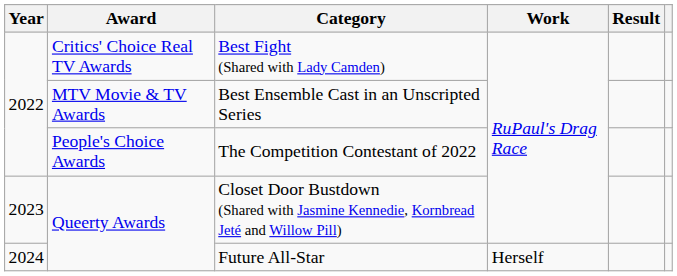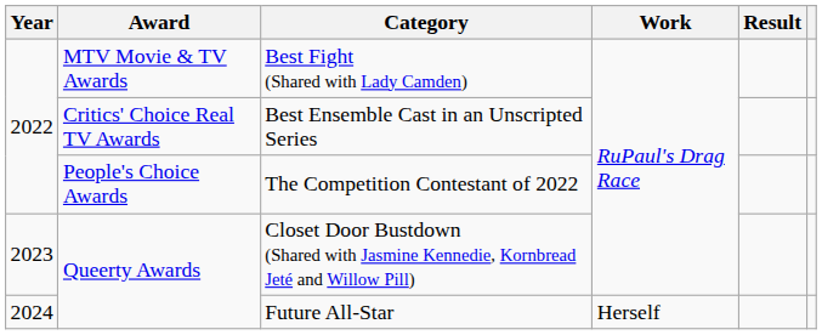Best Fight (Shared with Lady Camden) | Award: Critics' Choice Real TV Awards -> MTV Movie & TV Awards
Best Ensemble Cast in an Unscripted Series | Award: MTV Movie & TV Awards -> Critics' Choice Real TV Awards
